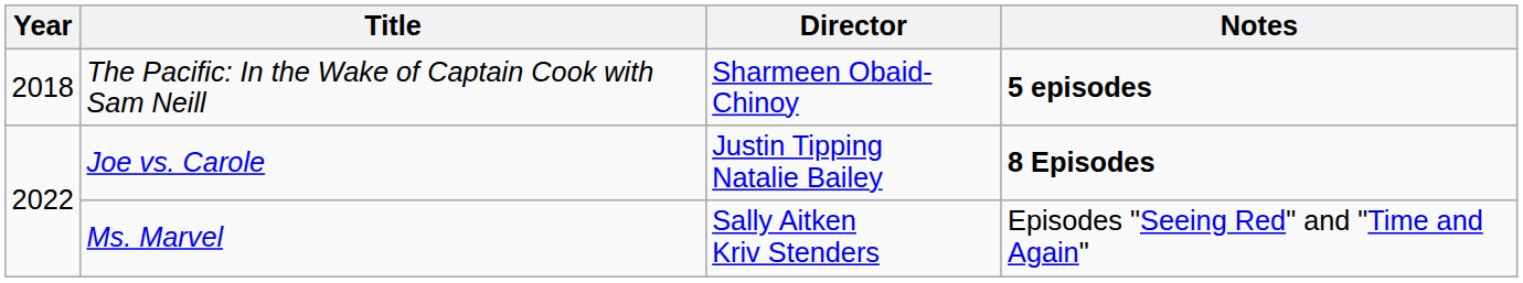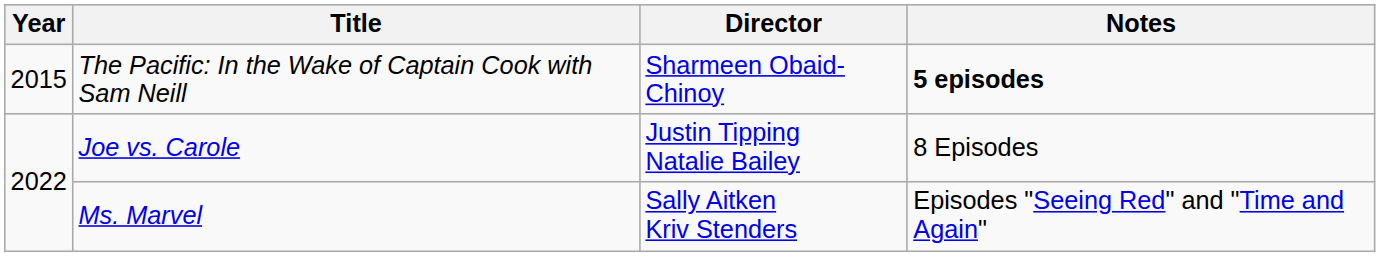The Pacific: In the Wake of Captain Cook with Sam Neill | Year: 2018 -> 2015
Joe vs. Carole | Notes: bold -> normal
